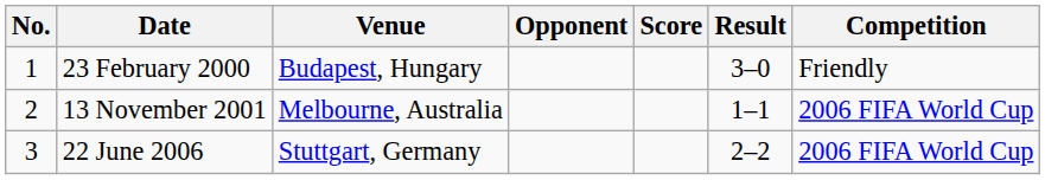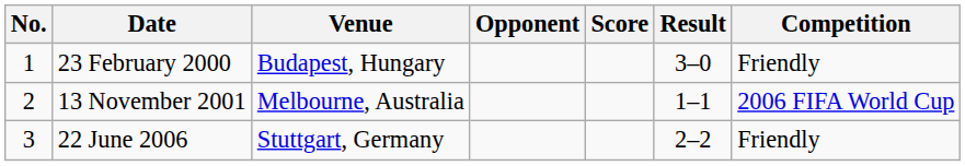22 June 2006 | Competition: 2006 FIFA World Cup -> Friendly
